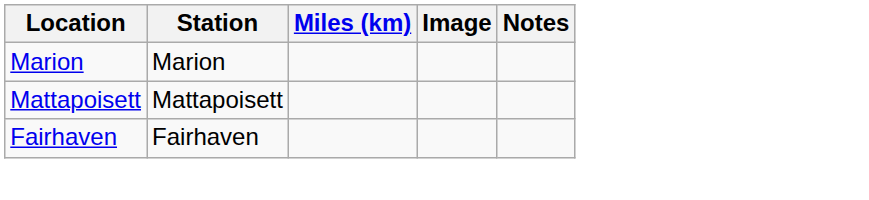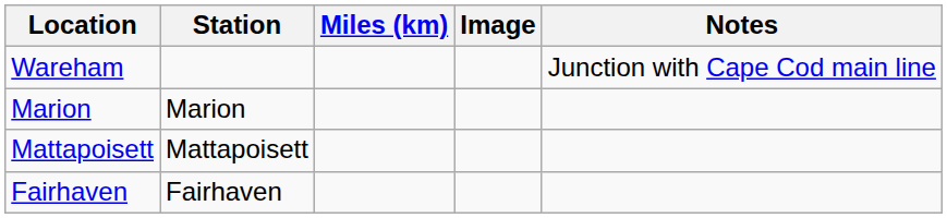+ row: Wareham | Junction with Cape Cod main line
